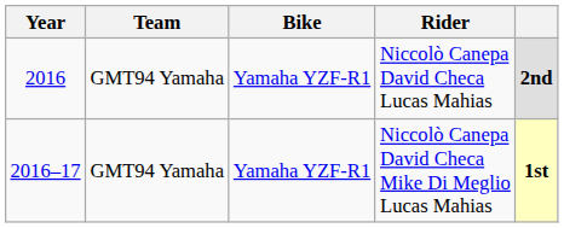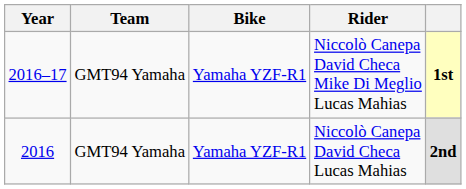rows swapped: Niccolò Canepa David Checa Lucas Mahias <-> Niccolò Canepa David Checa Mike Di Meglio Lucas Mahias
